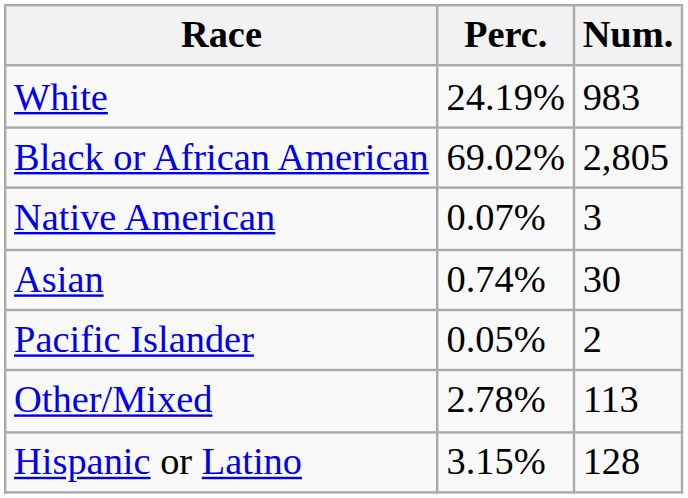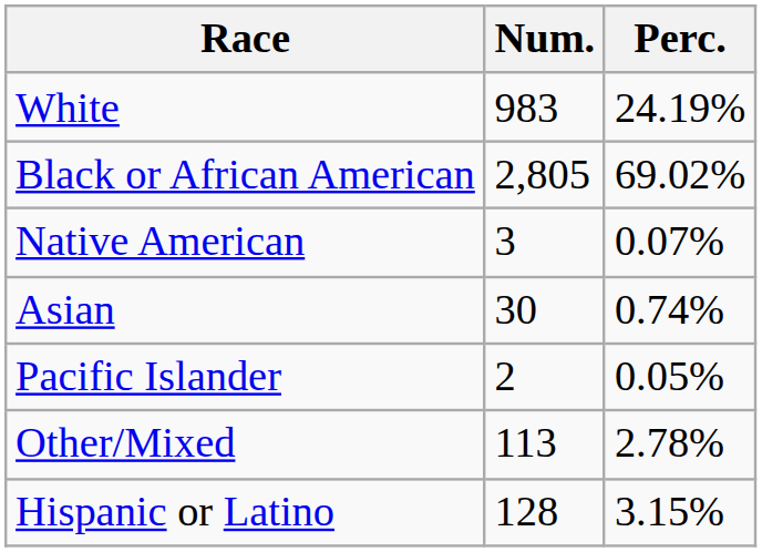columns swapped: Num. <-> Perc.
